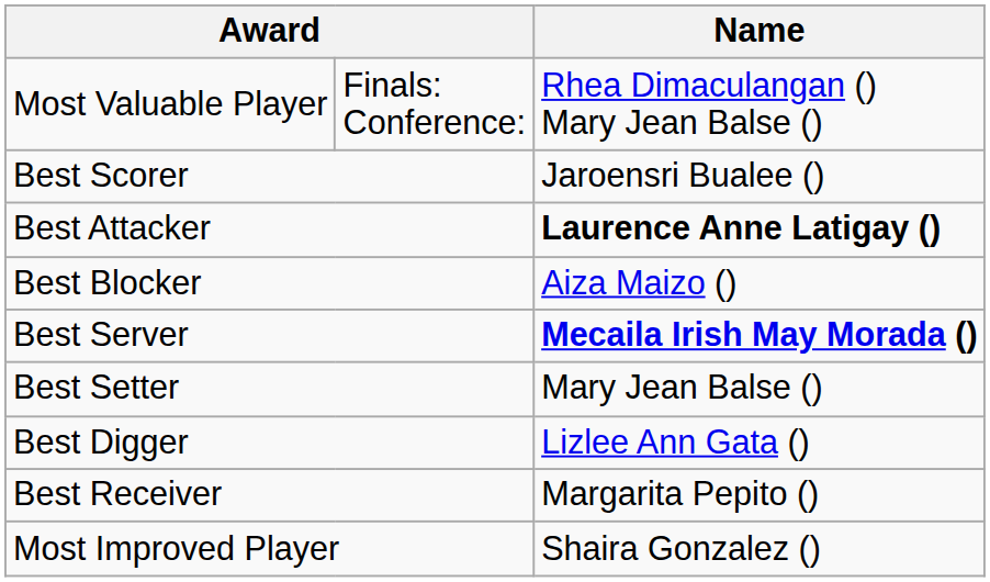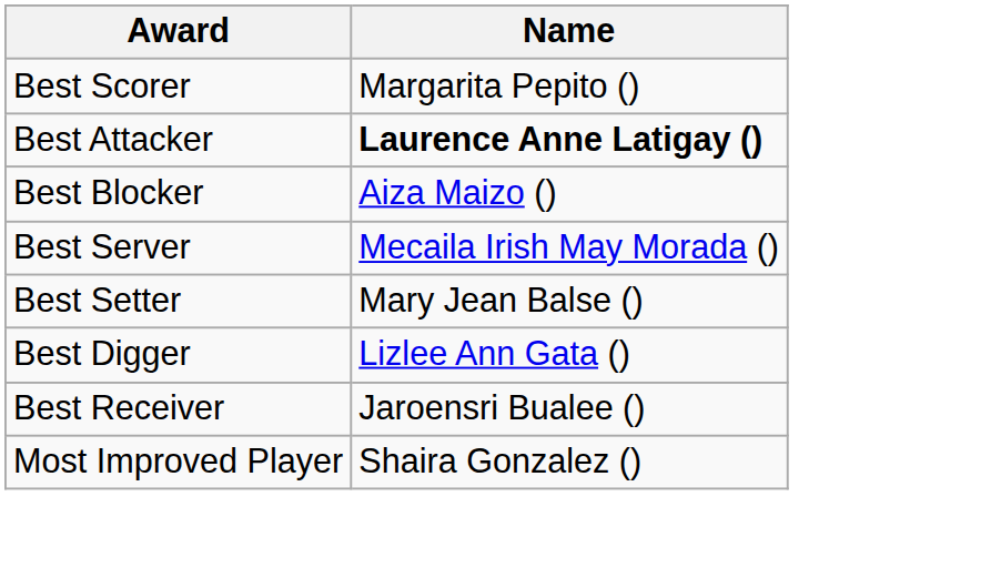- row: Most Valuable Player | Finals: Conference: | Rhea Dimaculangan () Mary Jean Balse ()
Best Scorer | Name: Jaroensri Bualee () -> Margarita Pepito ()
Best Server | Name: bold -> normal
Best Receiver | Name: Margarita Pepito () -> Jaroensri Bualee ()
